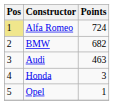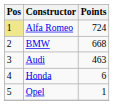BMW | Points: 682 -> 668
Honda | Points: 3 -> 6
